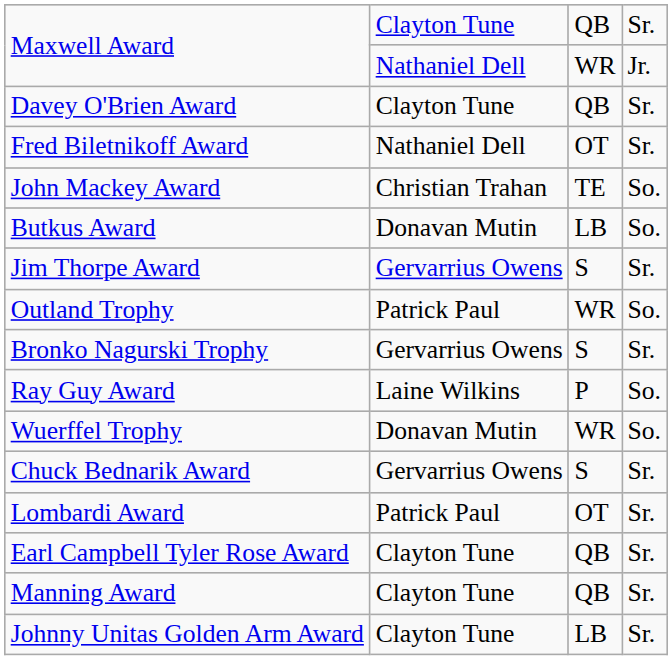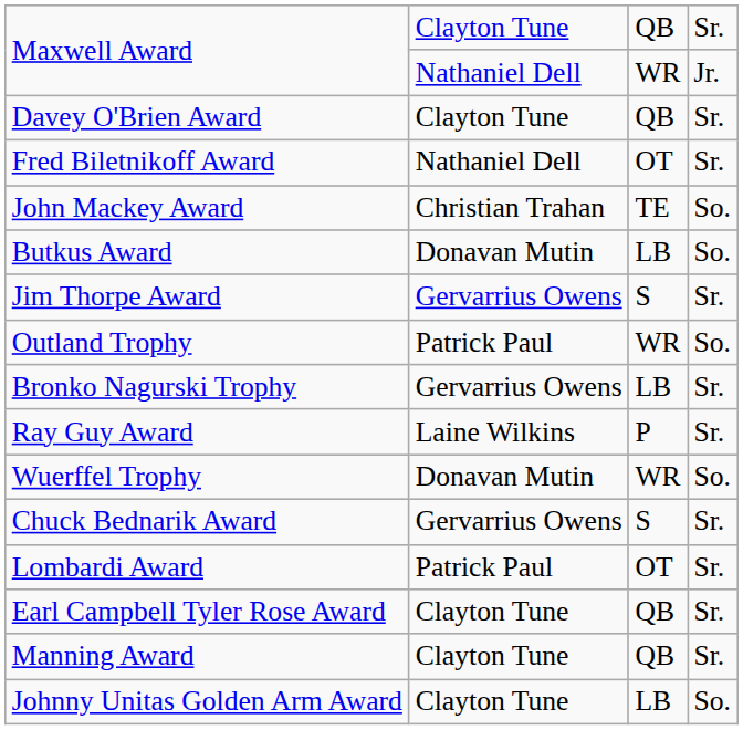Bronko Nagurski Trophy | column 3: S -> LB
Ray Guy Award | column 4: So. -> Sr.
Johnny Unitas Golden Arm Award | column 4: Sr. -> So.
